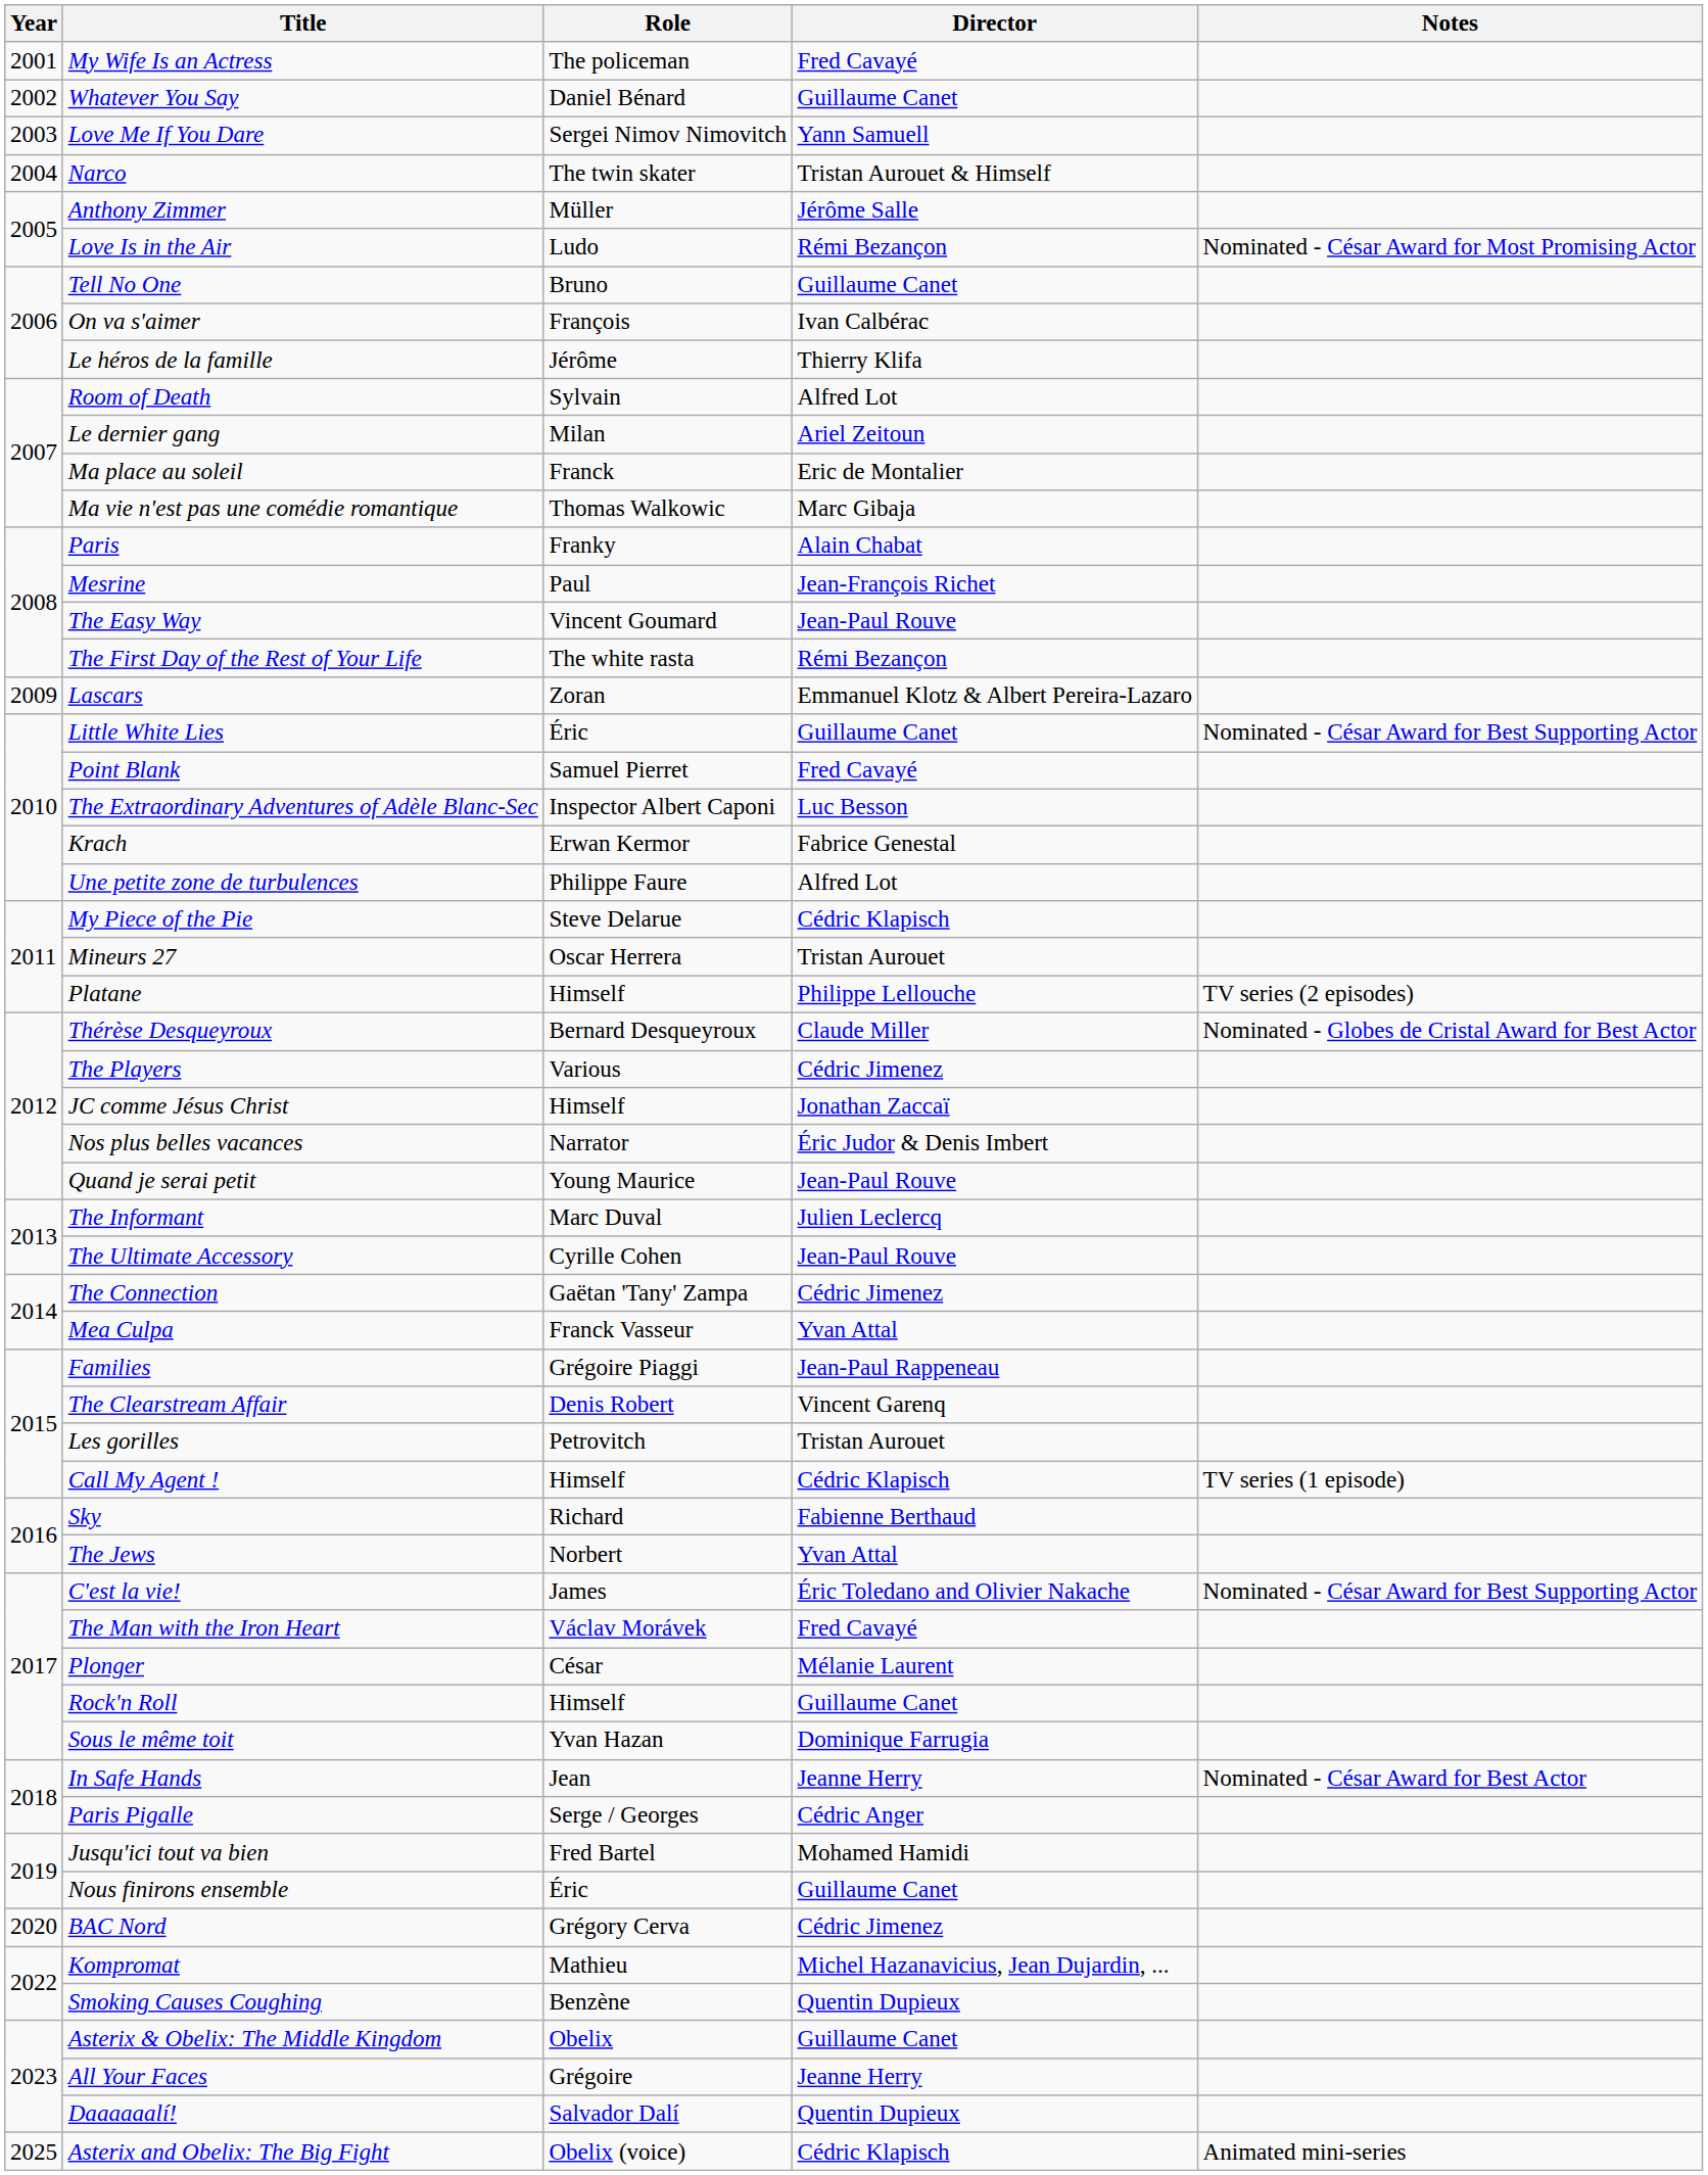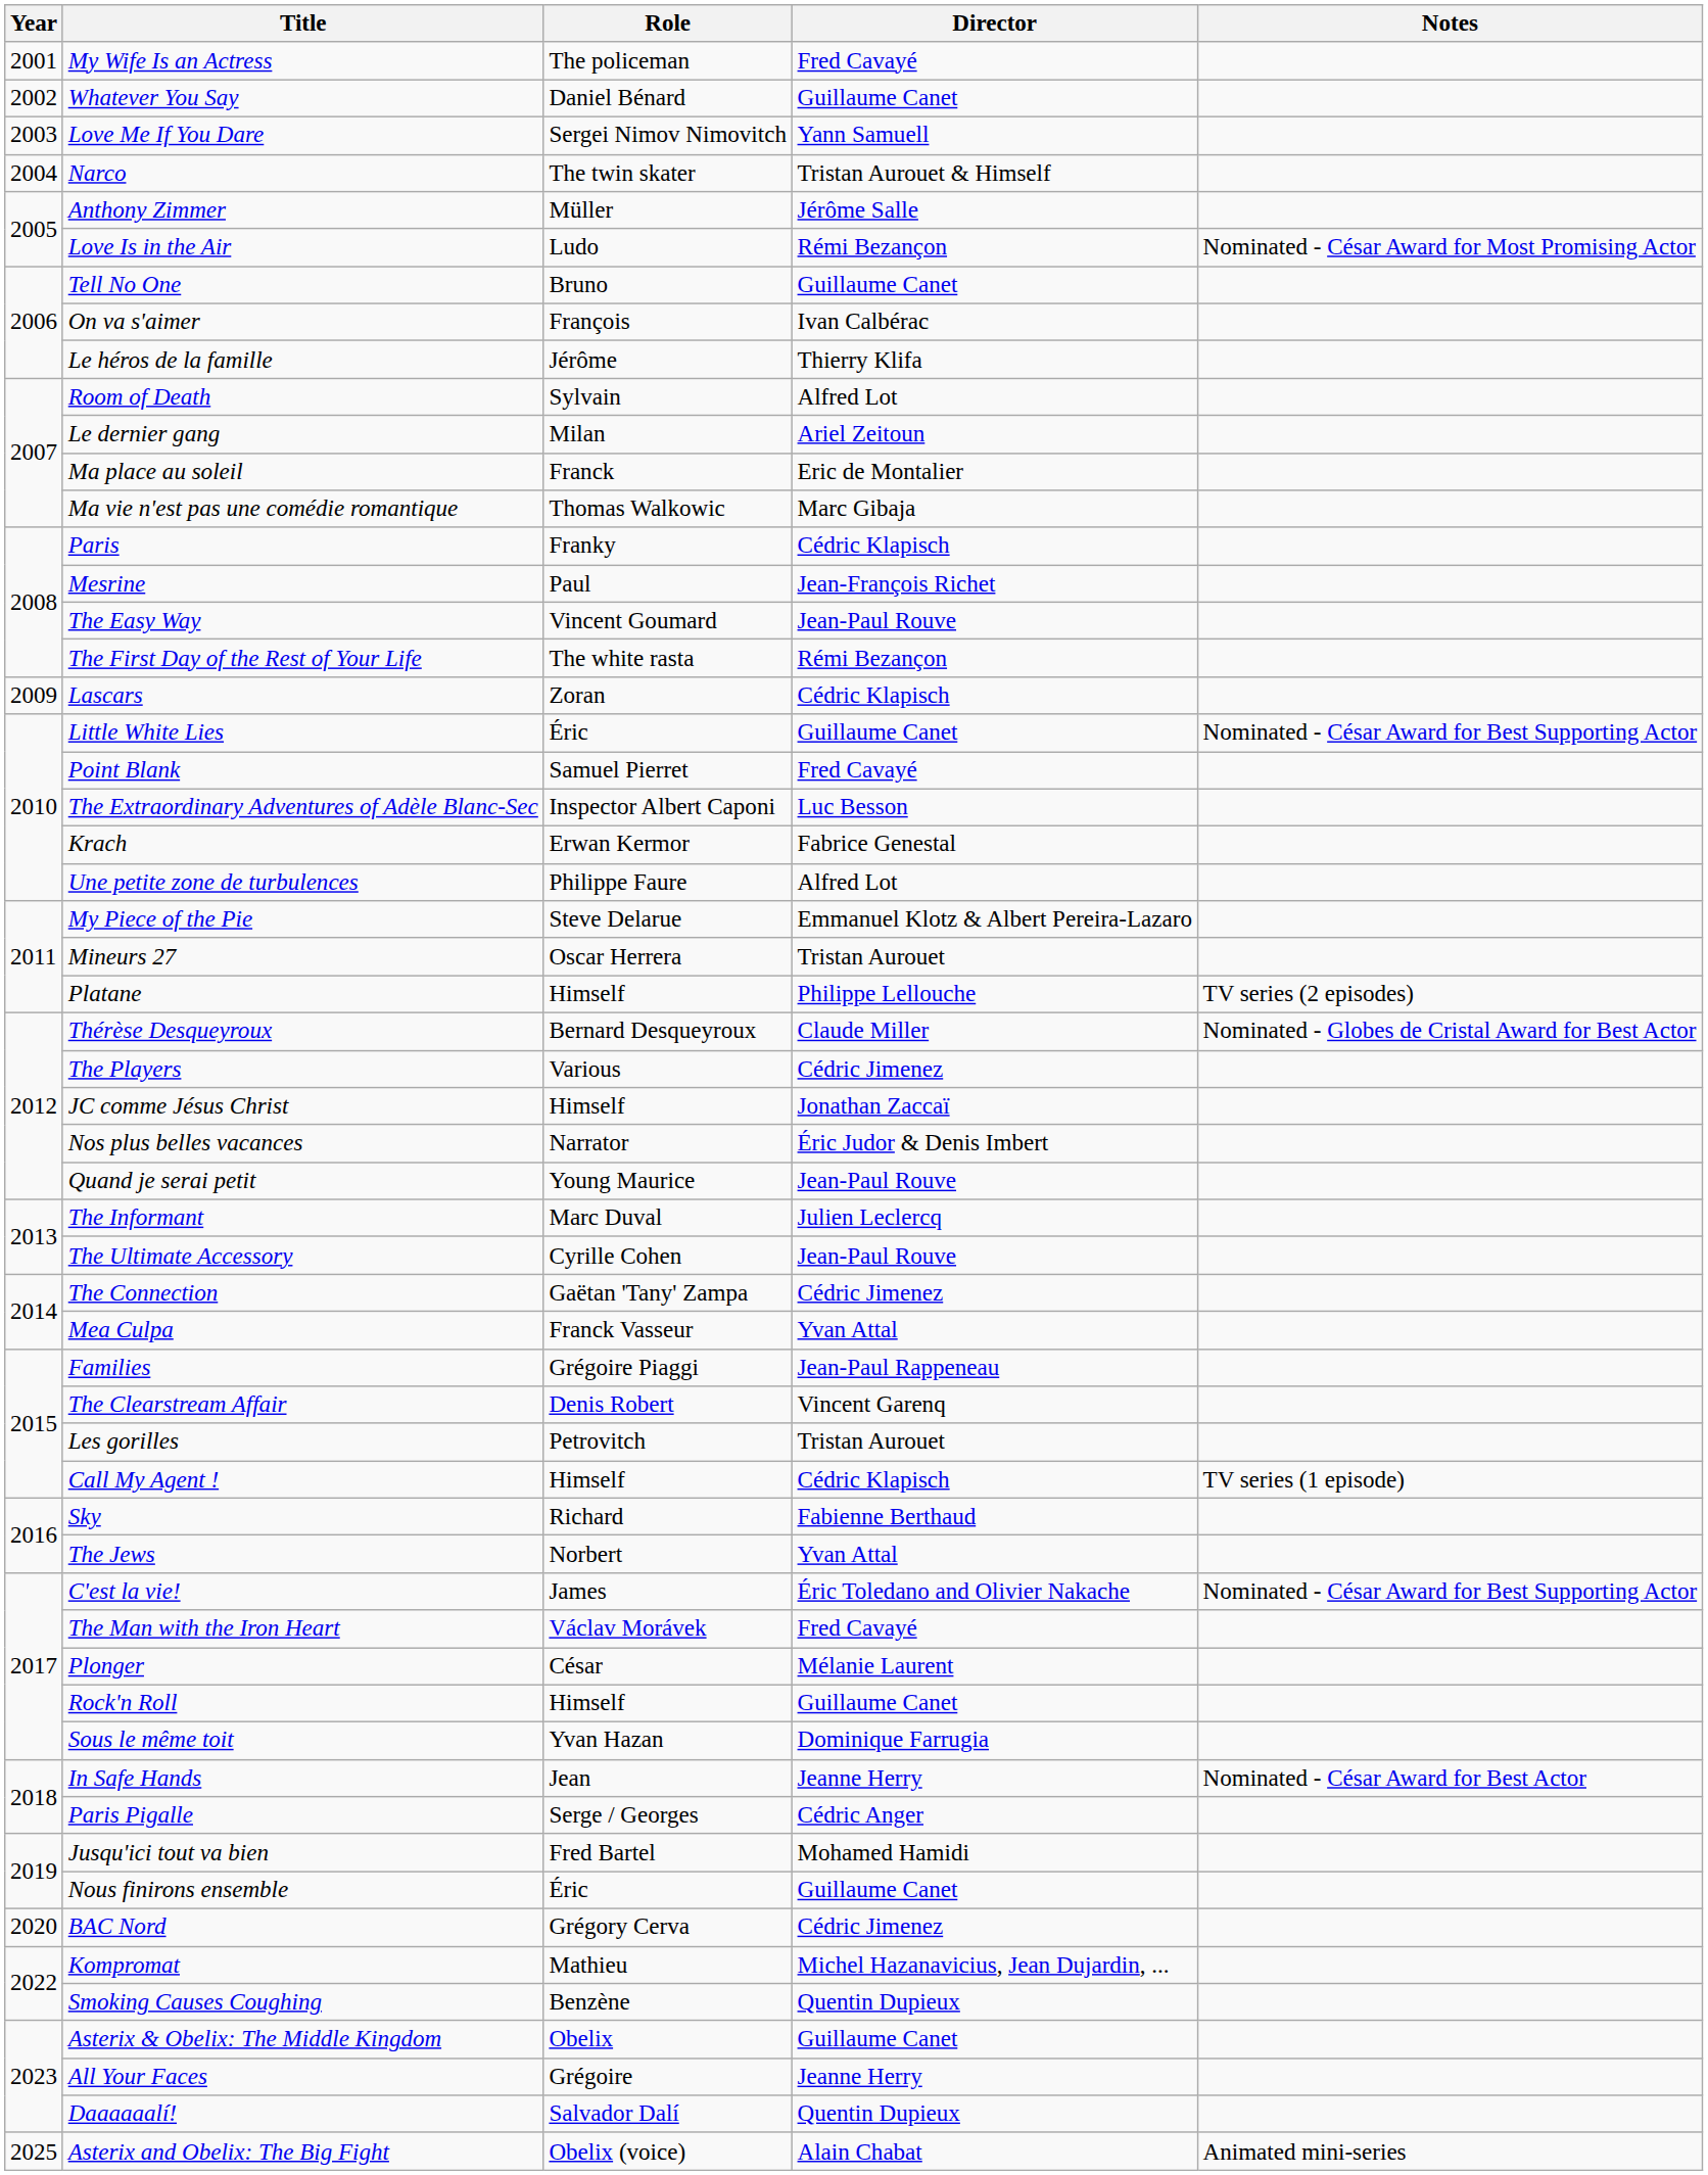Paris | Director: Alain Chabat -> Cédric Klapisch
Lascars | Director: Emmanuel Klotz & Albert Pereira-Lazaro -> Cédric Klapisch
My Piece of the Pie | Director: Cédric Klapisch -> Emmanuel Klotz & Albert Pereira-Lazaro
Asterix and Obelix: The Big Fight | Director: Cédric Klapisch -> Alain Chabat
